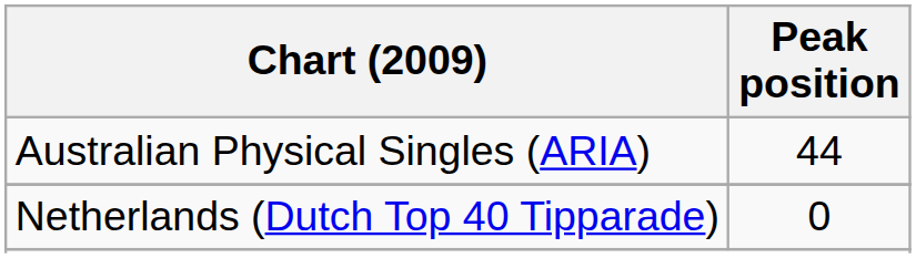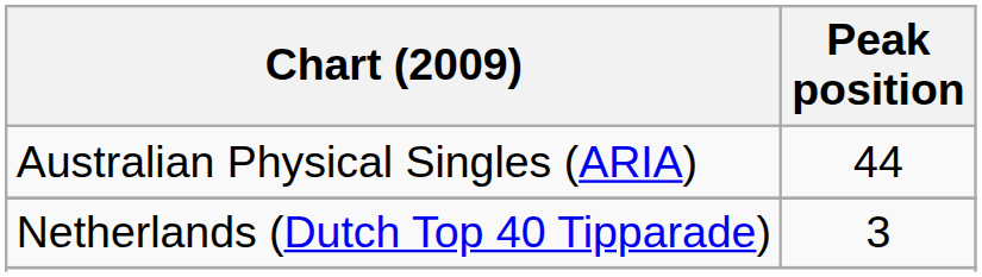Netherlands (Dutch Top 40 Tipparade) | Peak position: 0 -> 3
